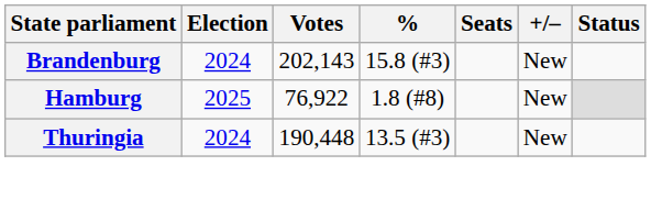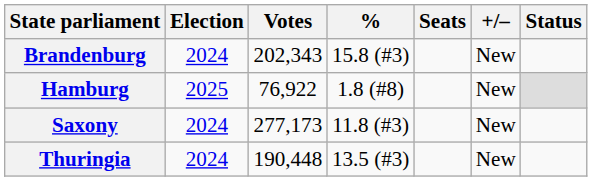Brandenburg | Votes: 202,143 -> 202,343
+ row: Saxony | 2024 | 277,173 | 11.8 (#3) | New
